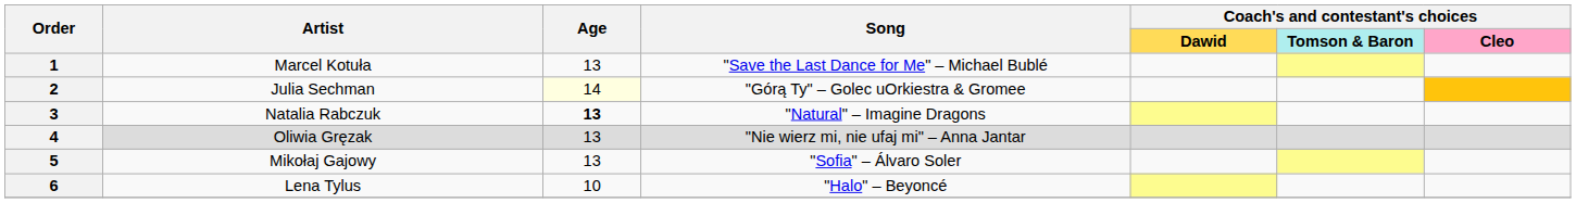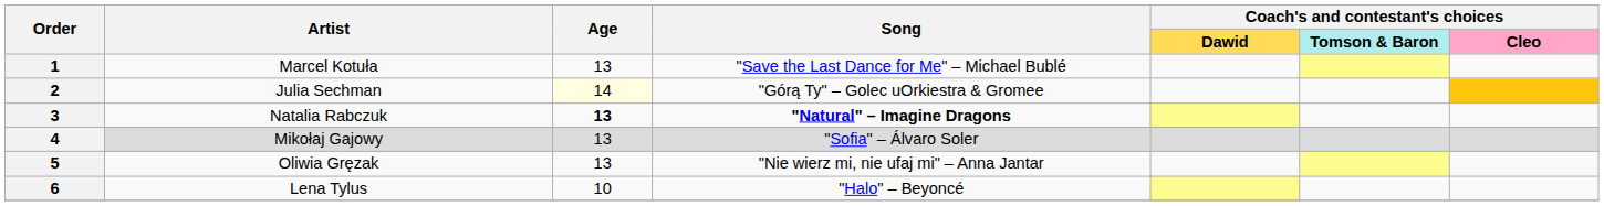3 | Song: normal -> bold
4 | Artist: Oliwia Gręzak -> Mikołaj Gajowy
4 | Song: "Nie wierz mi, nie ufaj mi" – Anna Jantar -> "Sofia" – Álvaro Soler
5 | Artist: Mikołaj Gajowy -> Oliwia Gręzak
5 | Song: "Sofia" – Álvaro Soler -> "Nie wierz mi, nie ufaj mi" – Anna Jantar
